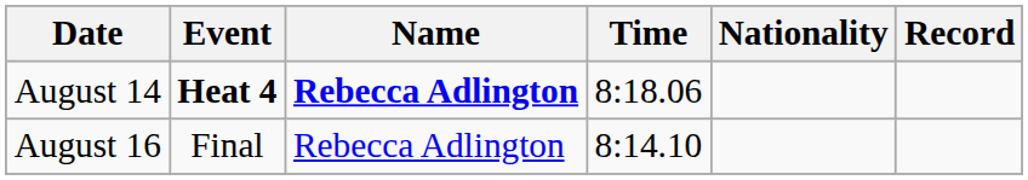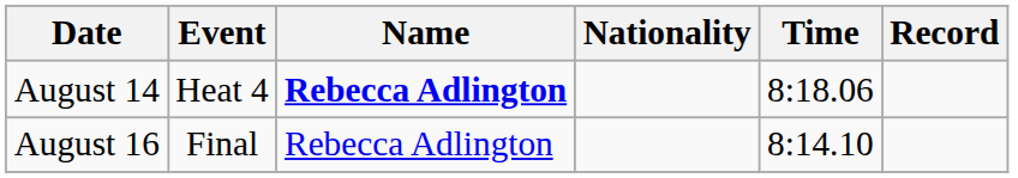columns swapped: Nationality <-> Time
August 14 | Event: bold -> normal
